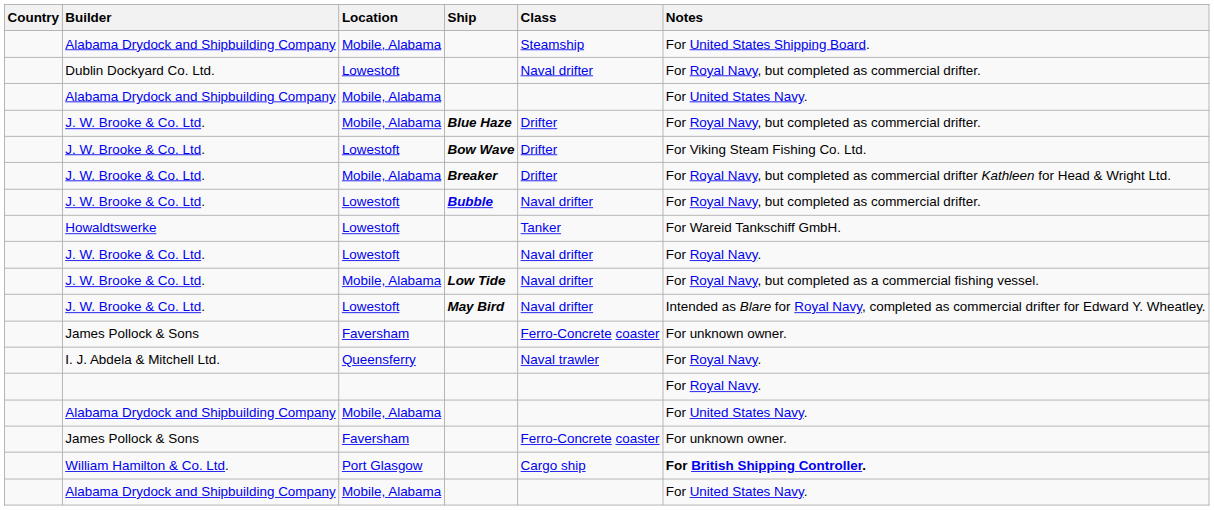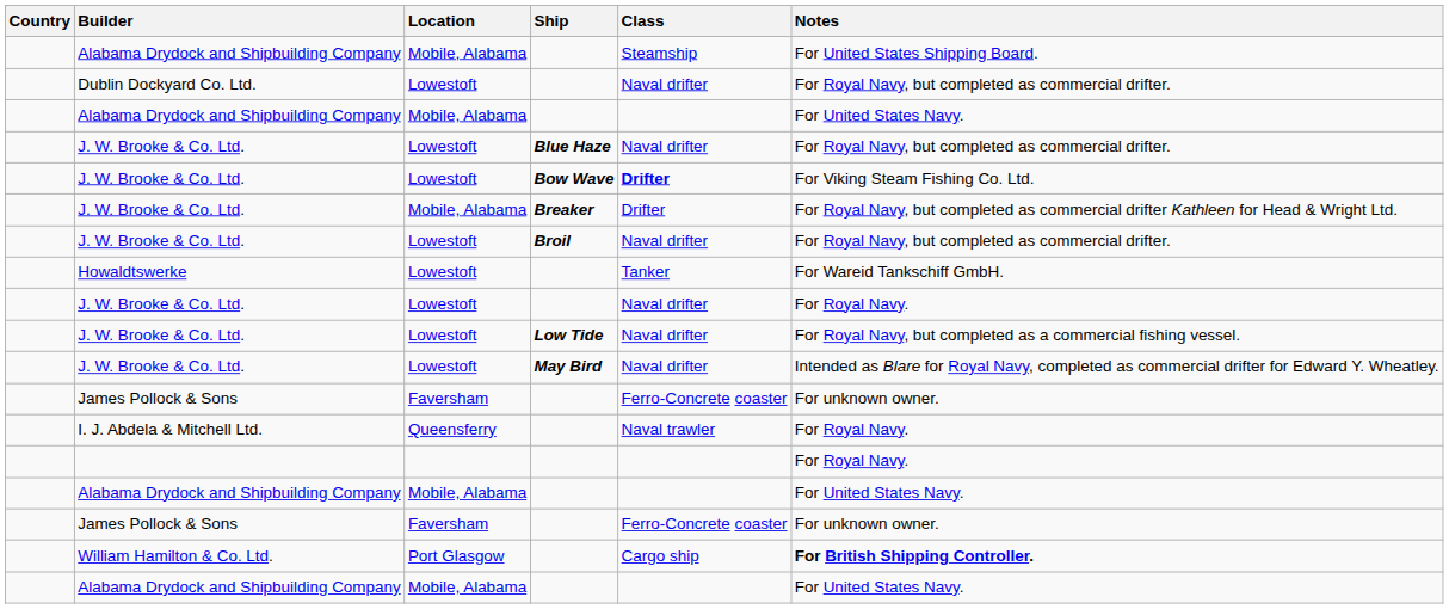J. W. Brooke & Co. Ltd. / Blue Haze | Location: Mobile, Alabama -> Lowestoft
J. W. Brooke & Co. Ltd. / Blue Haze | Class: Drifter -> Naval drifter
J. W. Brooke & Co. Ltd. / Bow Wave | Class: normal -> bold
+ row: J. W. Brooke & Co. Ltd. | Lowestoft | Broil | Naval drifter | For Royal Navy, but completed as commercial drifter.
- row: J. W. Brooke & Co. Ltd. | Lowestoft | Bubble | Naval drifter | For Royal Navy, but completed as commercial drifter.
J. W. Brooke & Co. Ltd. / Low Tide | Location: Mobile, Alabama -> Lowestoft
